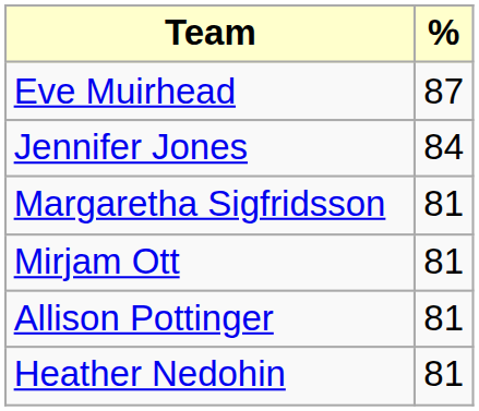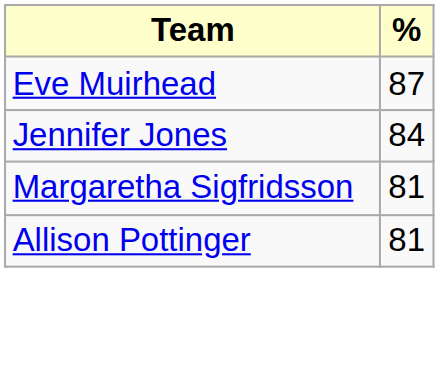- row: Mirjam Ott | 81
- row: Heather Nedohin | 81
